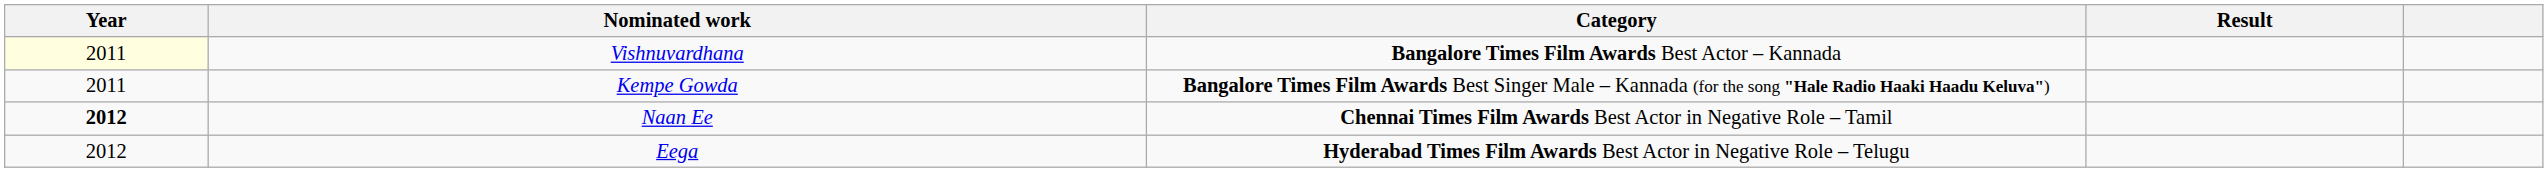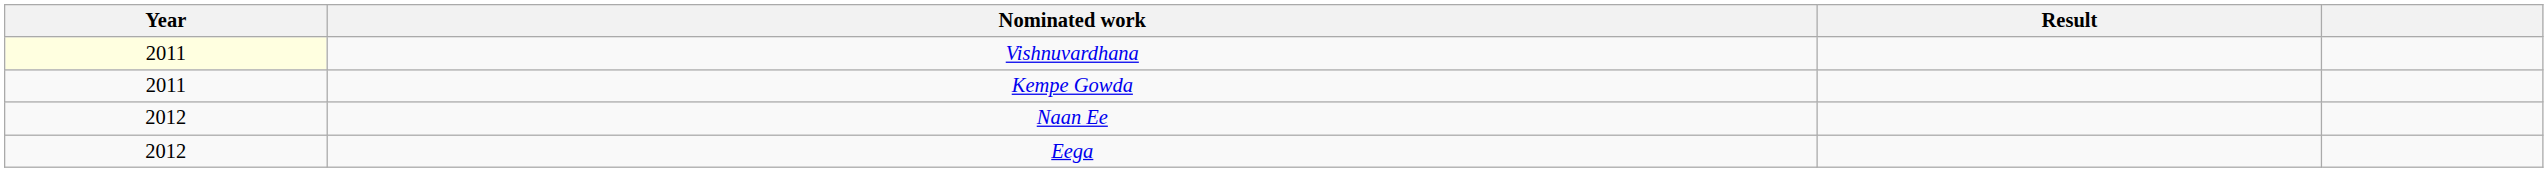- column: Category | Bangalore Times Film Awards Best Actor – Kannada | Bangalore Times Film Awards Best Singer Male – Kannada (for the song "Hale Radio Haaki Haadu Keluva") | Chennai Times Film Awards Best Actor in Negative Role – Tamil | Hyderabad Times Film Awards Best Actor in Negative Role – Telugu
Naan Ee | Year: bold -> normal
